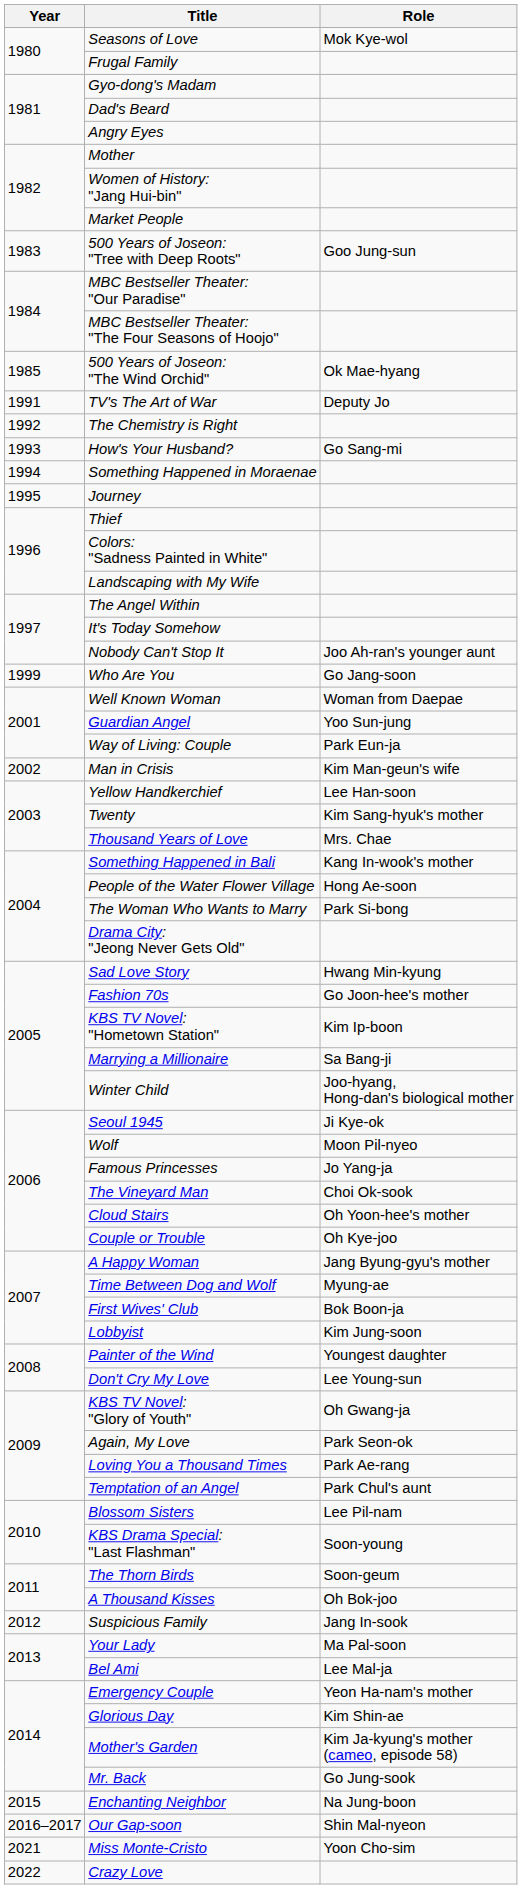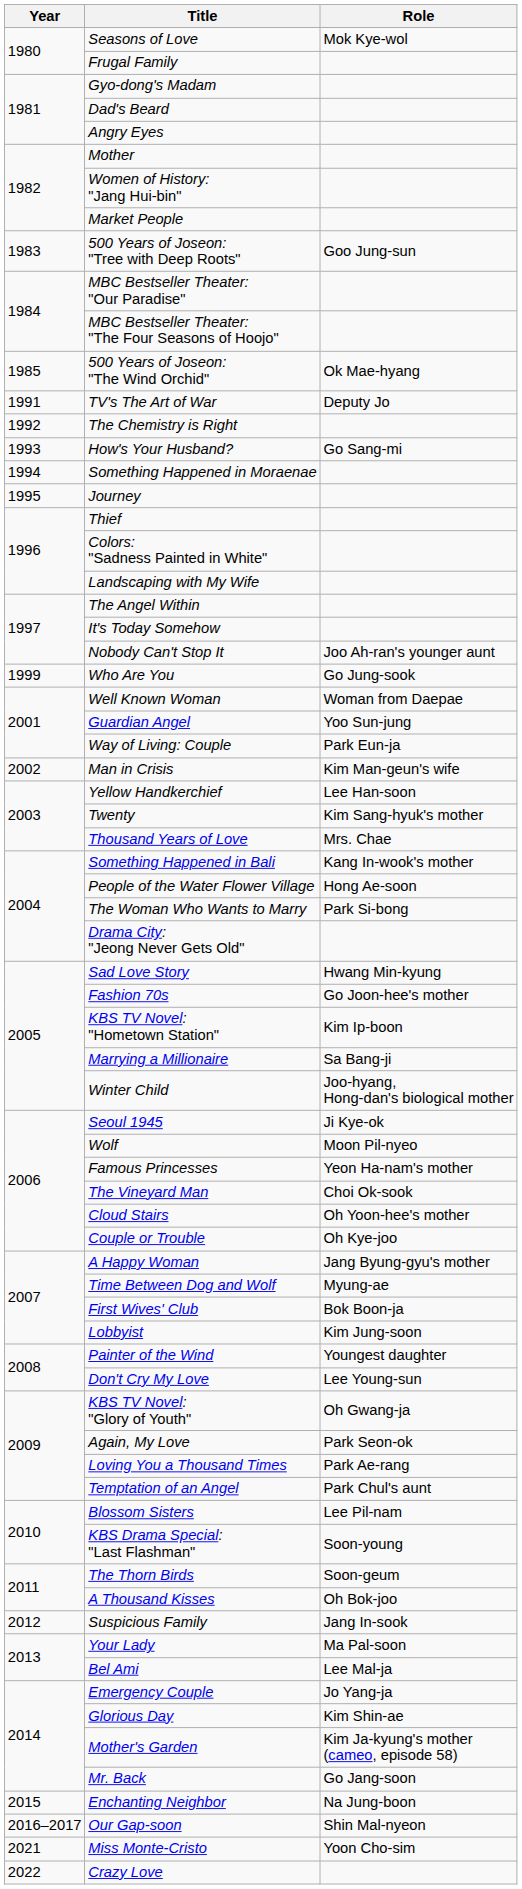Who Are You | Role: Go Jang-soon -> Go Jung-sook
Famous Princesses | Role: Jo Yang-ja -> Yeon Ha-nam's mother
Emergency Couple | Role: Yeon Ha-nam's mother -> Jo Yang-ja
Mr. Back | Role: Go Jung-sook -> Go Jang-soon
